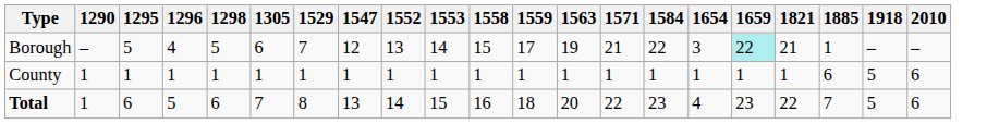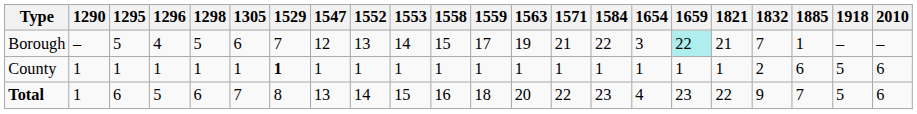+ column: 1832 | 7 | 2 | 9
County | 1529: normal -> bold
